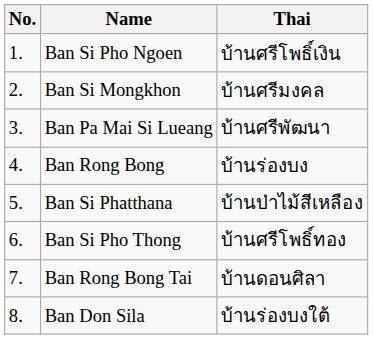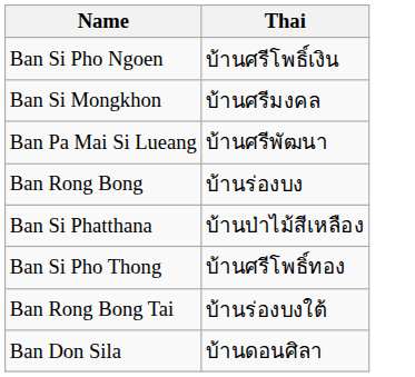- column: No. | 1. | 2. | 3. | 4. | 5. | 6. | 7. | 8.
Ban Rong Bong Tai | Thai: บ้านดอนศิลา -> บ้านร่องบงใต้
Ban Don Sila | Thai: บ้านร่องบงใต้ -> บ้านดอนศิลา
